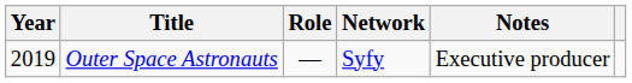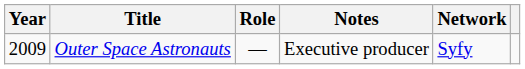columns swapped: Network <-> Notes
Outer Space Astronauts | Year: 2019 -> 2009
